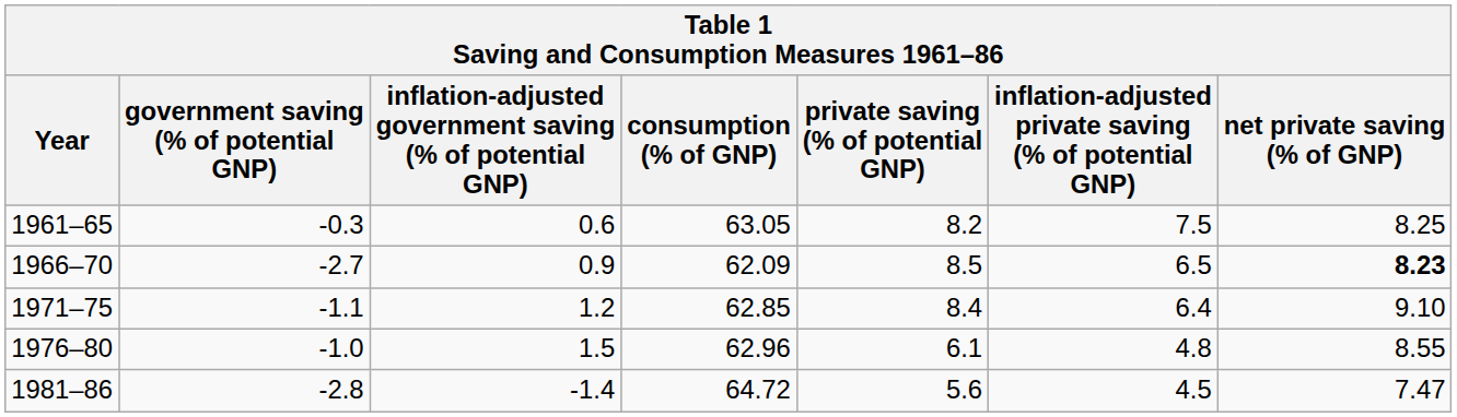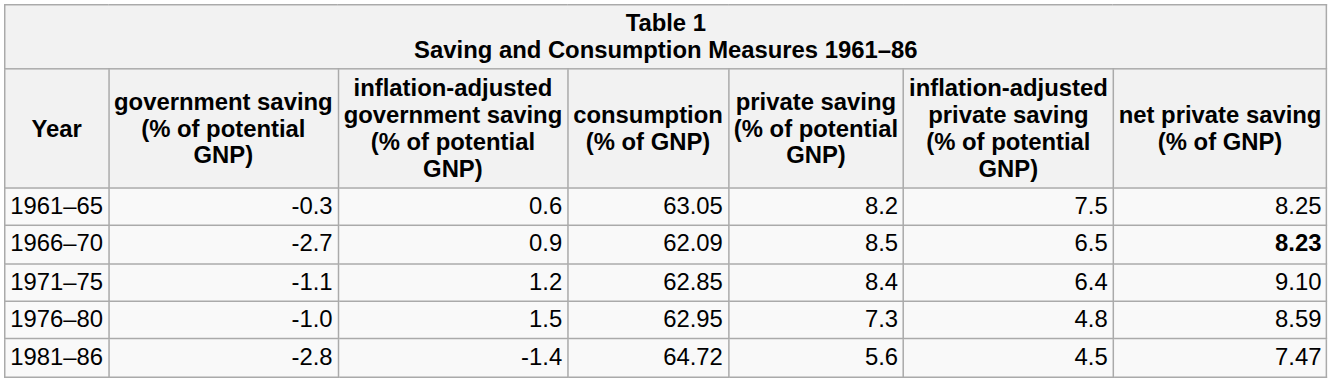1976–80 | consumption (% of GNP): 62.96 -> 62.95
1976–80 | private saving (% of potential GNP): 6.1 -> 7.3
1976–80 | net private saving (% of GNP): 8.55 -> 8.59
